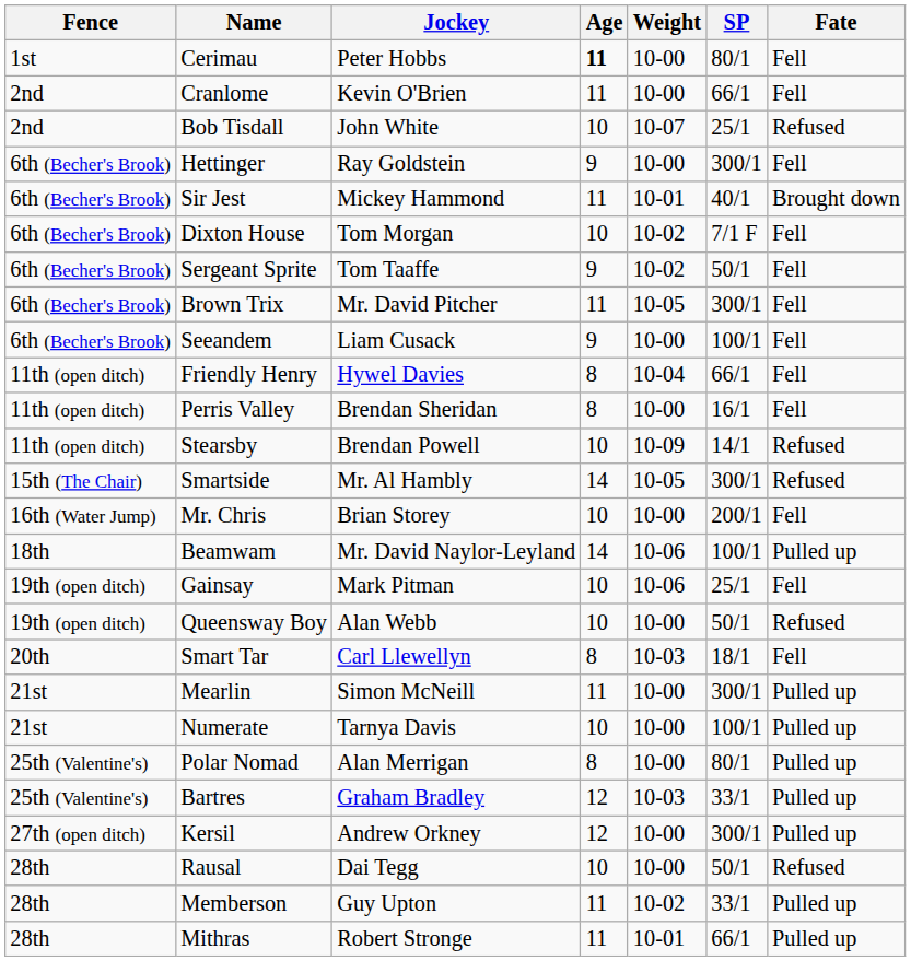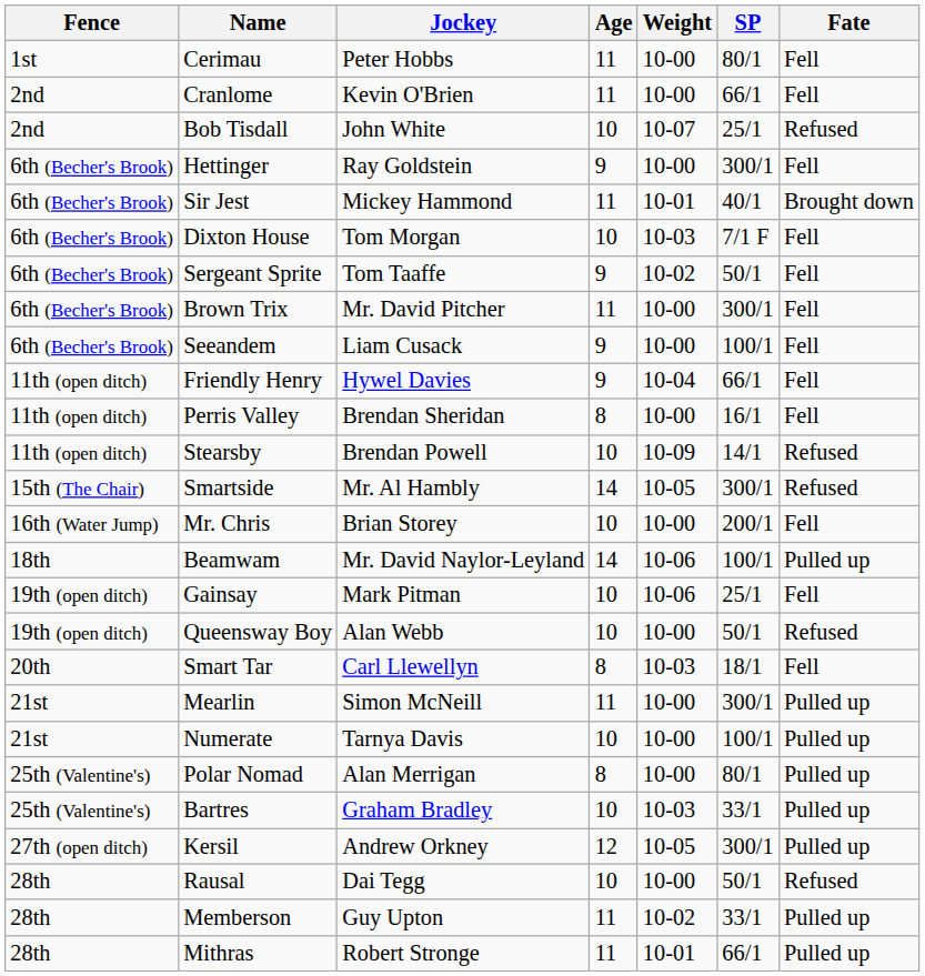Cerimau | Age: bold -> normal
Dixton House | Weight: 10-02 -> 10-03
Brown Trix | Weight: 10-05 -> 10-00
Friendly Henry | Age: 8 -> 9
Bartres | Age: 12 -> 10
Kersil | Weight: 10-00 -> 10-05
